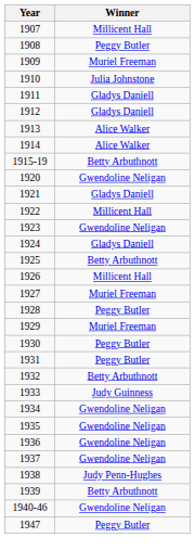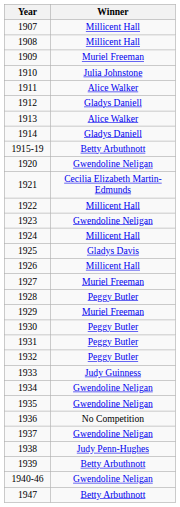1908 | Winner: Peggy Butler -> Millicent Hall
1911 | Winner: Gladys Daniell -> Alice Walker
1914 | Winner: Alice Walker -> Gladys Daniell
1921 | Winner: Gladys Daniell -> Cecilia Elizabeth Martin-Edmunds
1924 | Winner: Gladys Daniell -> Millicent Hall
1925 | Winner: Betty Arbuthnott -> Gladys Davis
1932 | Winner: Betty Arbuthnott -> Peggy Butler
1936 | Winner: Gwendoline Neligan -> No Competition
1947 | Winner: Peggy Butler -> Betty Arbuthnott
